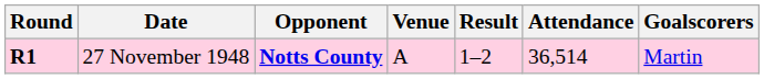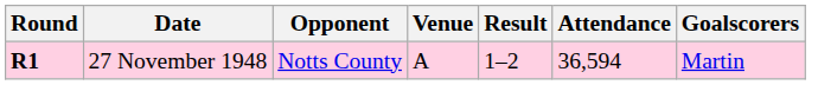27 November 1948 | Opponent: bold -> normal
27 November 1948 | Attendance: 36,514 -> 36,594
